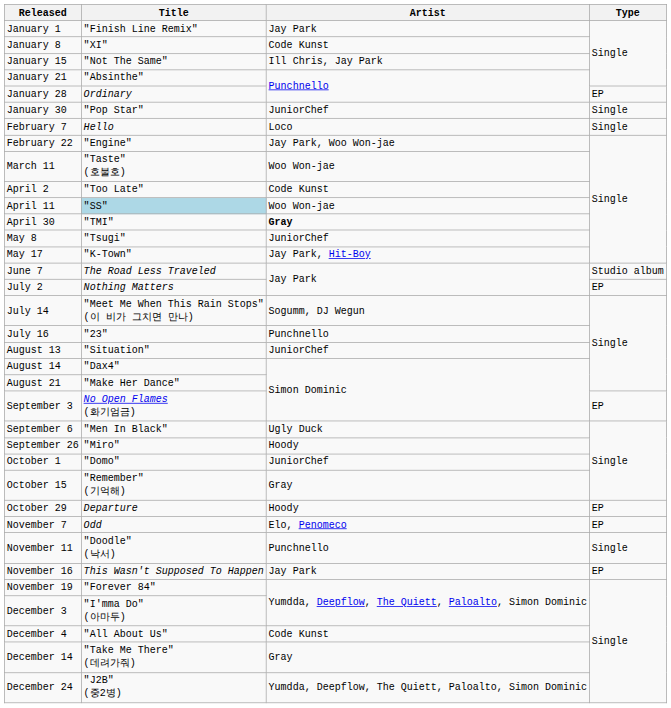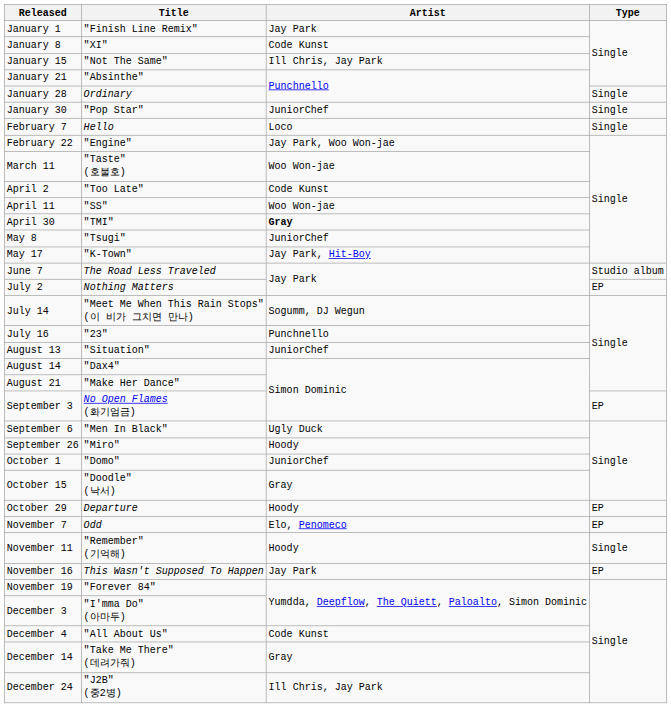January 28 | Type: EP -> Single
April 11 | Title: lightblue background -> no background
October 15 | Title: "Remember" (기억해) -> "Doodle" (낙서)
November 11 | Title: "Doodle" (낙서) -> "Remember" (기억해)
November 11 | Artist: Punchnello -> Hoody
December 24 | Artist: Yumdda, Deepflow, The Quiett, Paloalto, Simon Dominic -> Ill Chris, Jay Park
